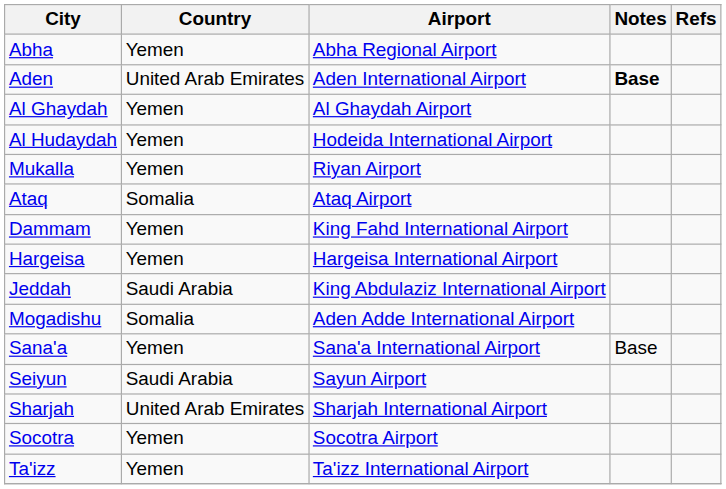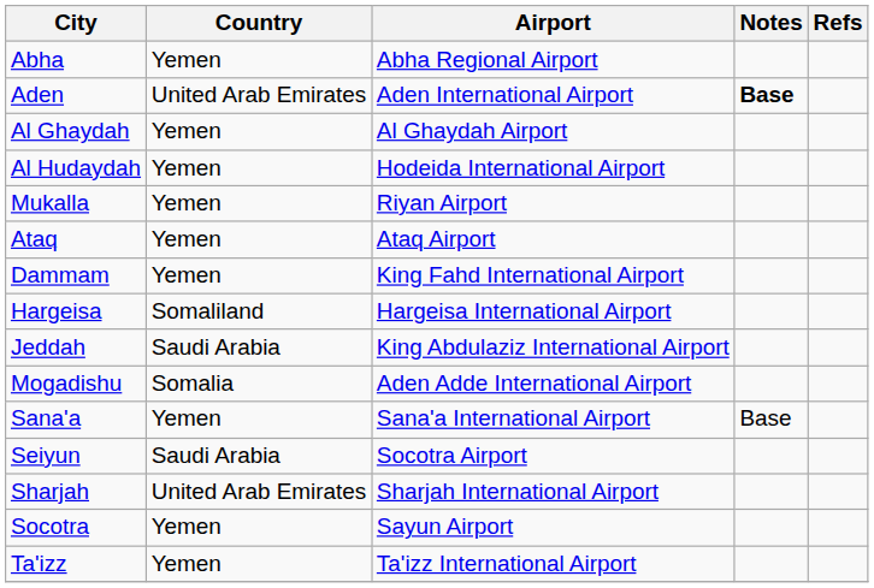Ataq | Country: Somalia -> Yemen
Hargeisa | Country: Yemen -> Somaliland
Seiyun | Airport: Sayun Airport -> Socotra Airport
Socotra | Airport: Socotra Airport -> Sayun Airport
